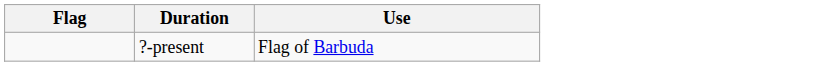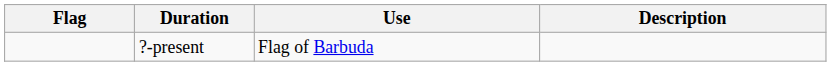+ column: Description
